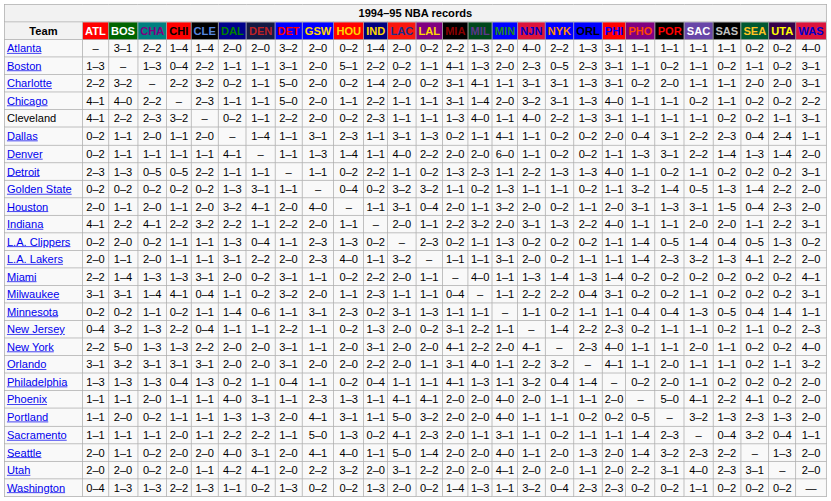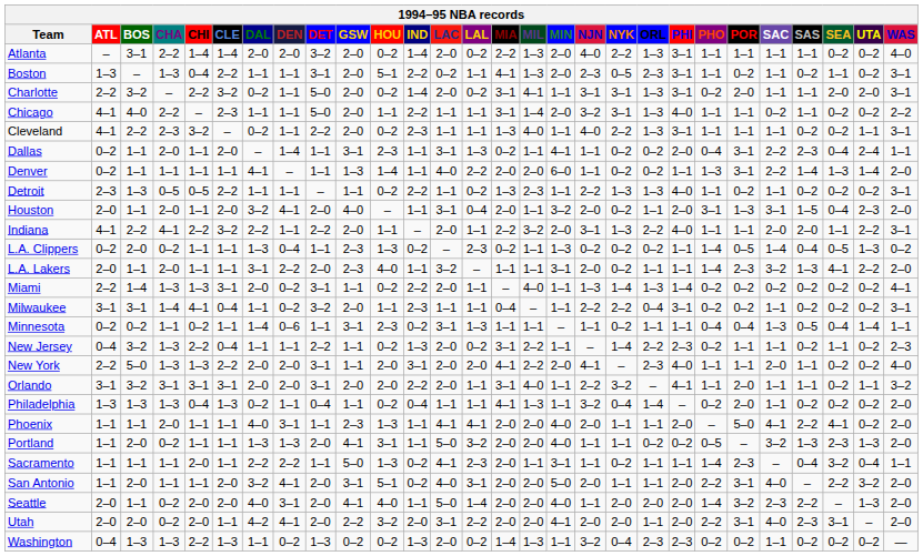- row: Golden State | 0–2 | 0–2 | 0–2 | 0–2 | 0–2 | 1–3 | 3–1 | 1–1 | – | 0–4 | 0–2 | 3–2 | 3–2 | 1–1 | 0–2 | 1–3 | 1–1 | 1–1 | 0–2 | 1–1 | 3–2 | 1–4 | 0–5 | 1–3 | 1–4 | 2–2 | 2–0
+ row: San Antonio | 1–1 | 2–0 | 1–1 | 1–1 | 2–0 | 3–2 | 4–1 | 2–0 | 3–1 | 5–1 | 0–2 | 4–0 | 3–1 | 2–0 | 2–0 | 5–0 | 2–0 | 1–1 | 1–1 | 2–0 | 2–2 | 3–1 | 4–0 | – | 2–2 | 3–2 | 2–0
Seattle | ORL: 1–3 -> 2–0
